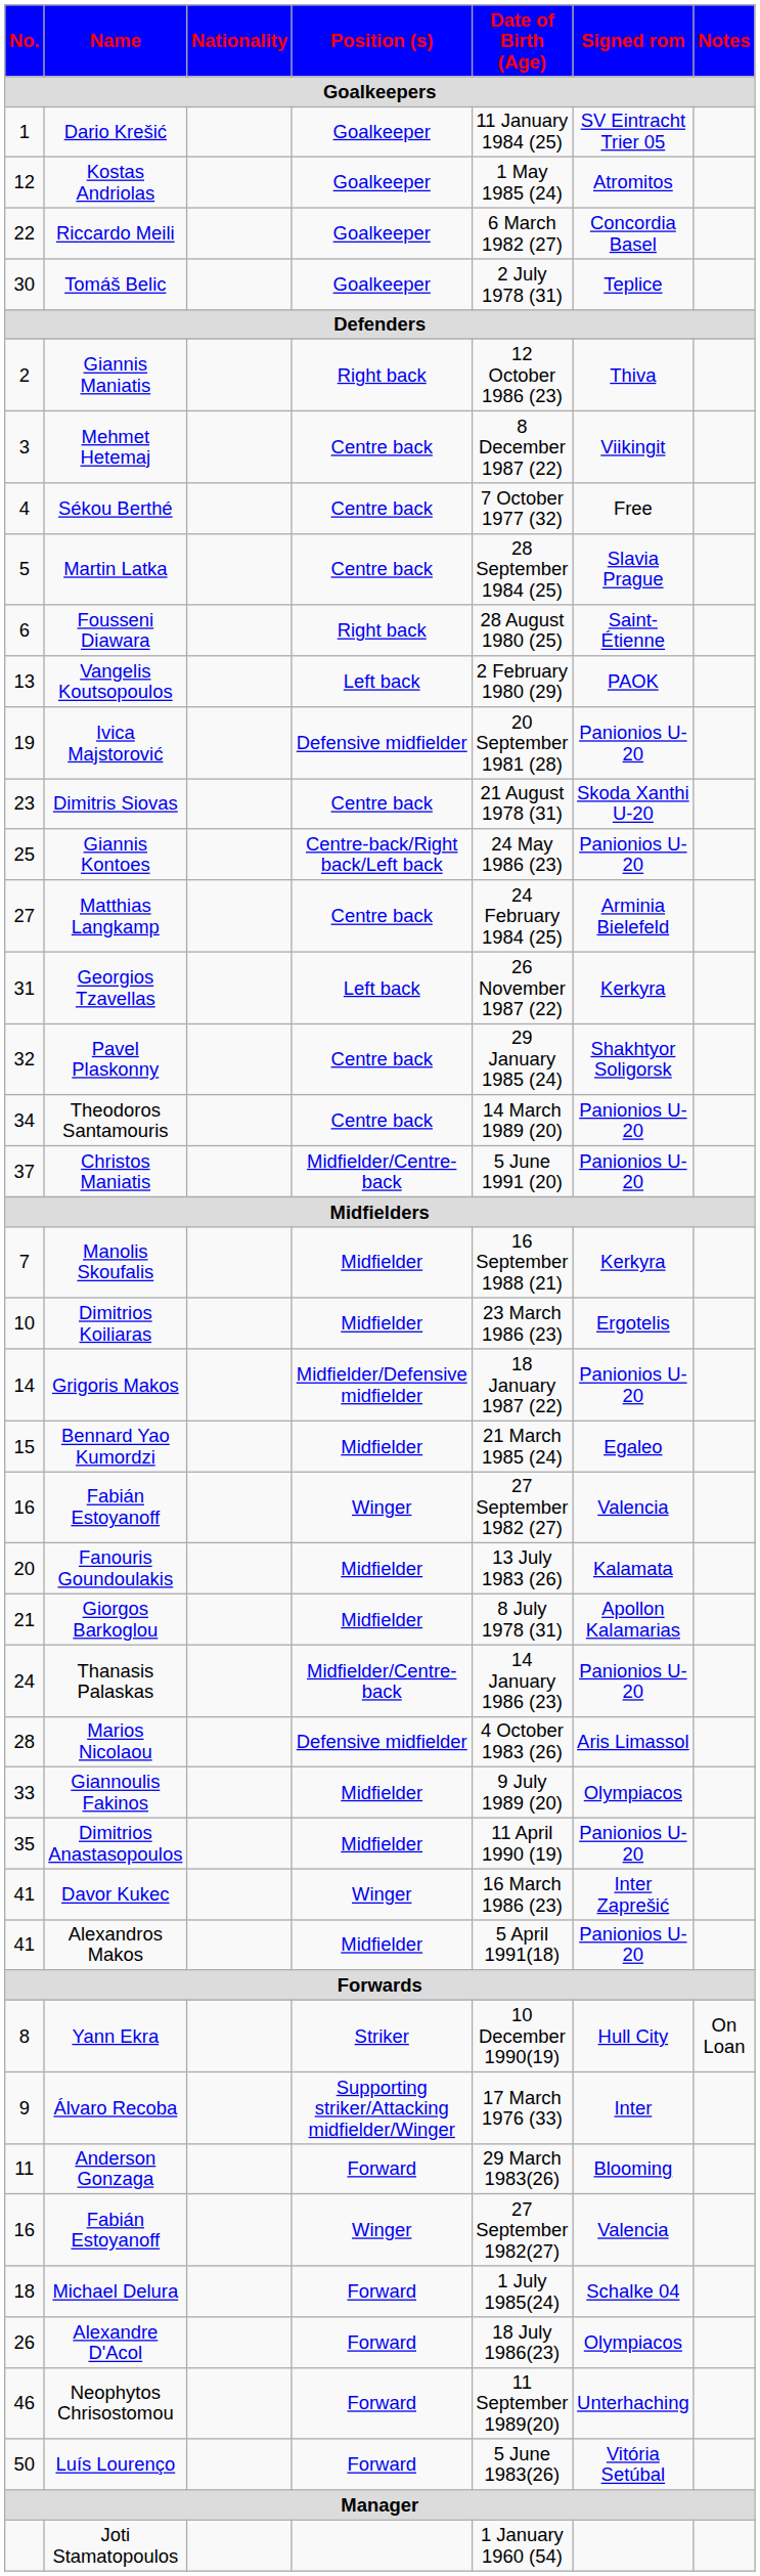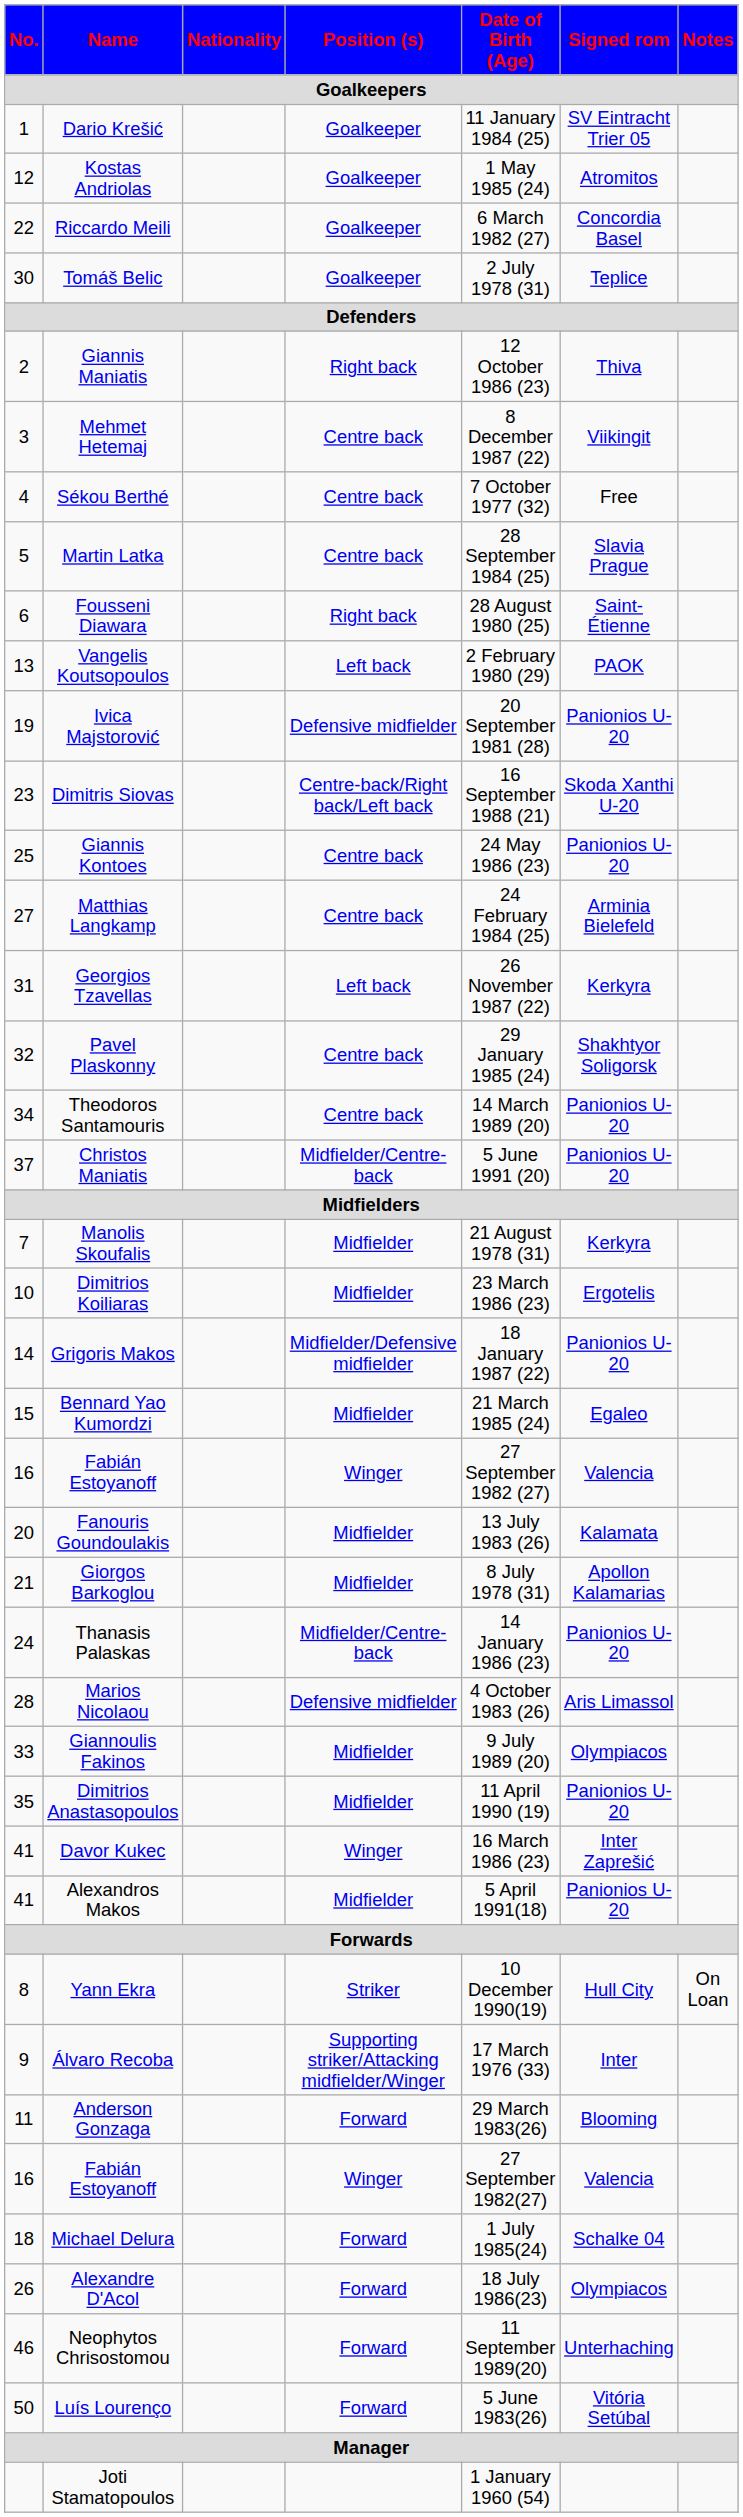Dimitris Siovas | Position (s): Centre back -> Centre-back/Right back/Left back
Dimitris Siovas | Date of Birth (Age): 21 August 1978 (31) -> 16 September 1988 (21)
Giannis Kontoes | Position (s): Centre-back/Right back/Left back -> Centre back
Manolis Skoufalis | Date of Birth (Age): 16 September 1988 (21) -> 21 August 1978 (31)
